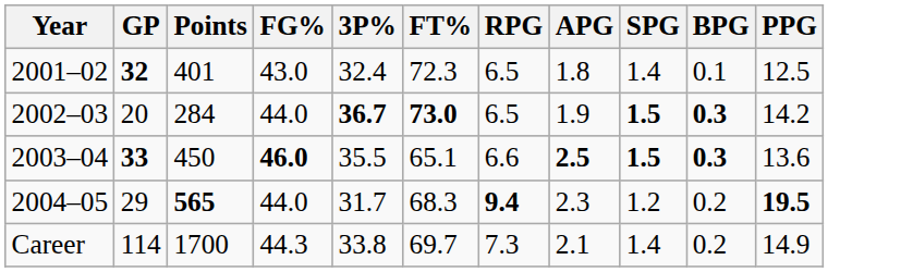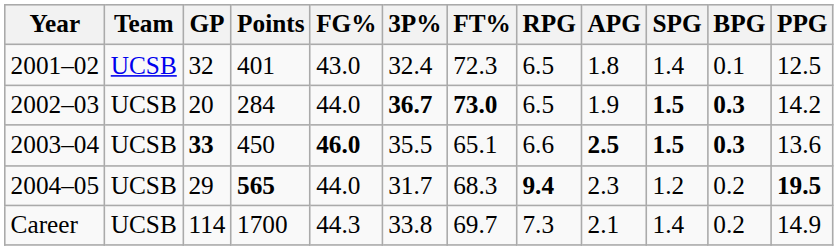+ column: Team | UCSB | UCSB | UCSB | UCSB | UCSB
2001–02 | GP: bold -> normal
